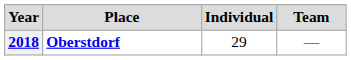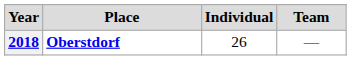2018 | Individual: 29 -> 26
